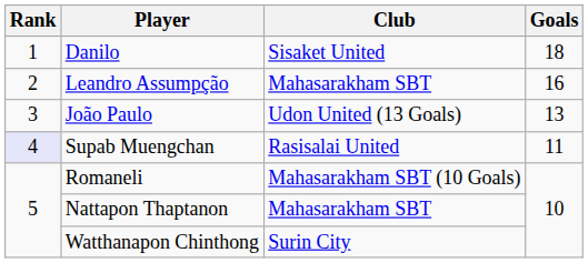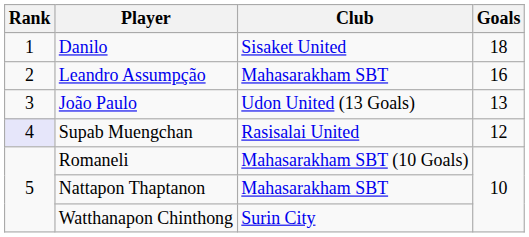Supab Muengchan | Goals: 11 -> 12
